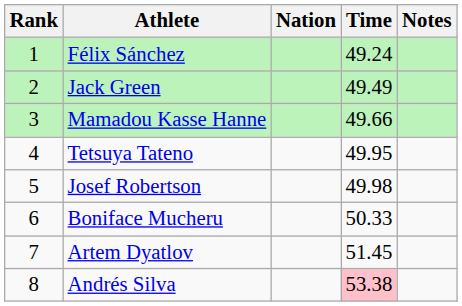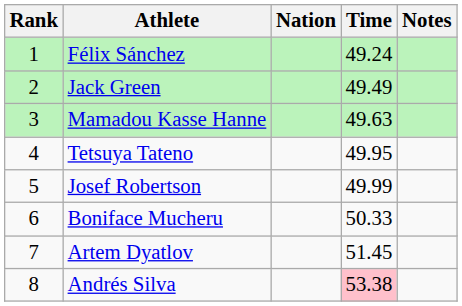Mamadou Kasse Hanne | Time: 49.66 -> 49.63
Josef Robertson | Time: 49.98 -> 49.99
